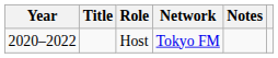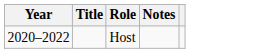- column: Network | Tokyo FM
